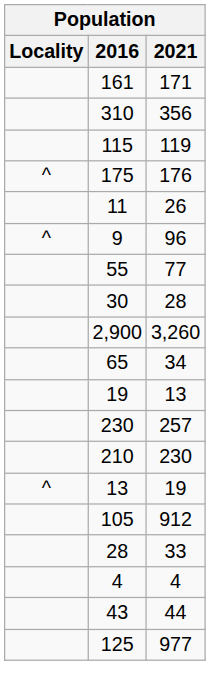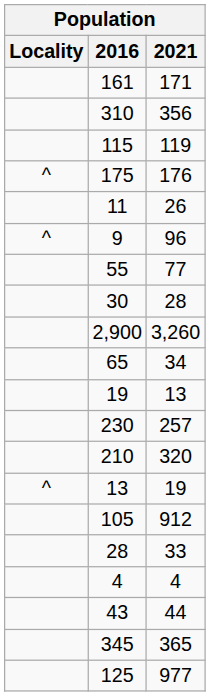210 | 2021: 230 -> 320
+ row: 345 | 365
